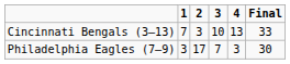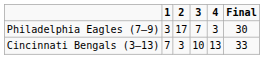rows swapped: Philadelphia Eagles (7–9) <-> Cincinnati Bengals (3–13)
